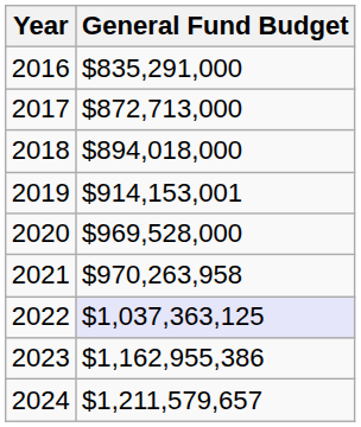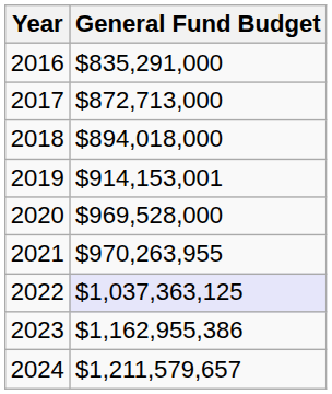2021 | General Fund Budget: $970,263,958 -> $970,263,955
